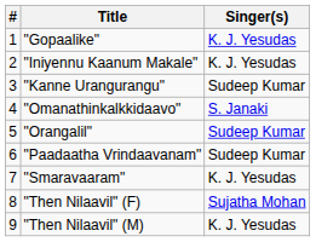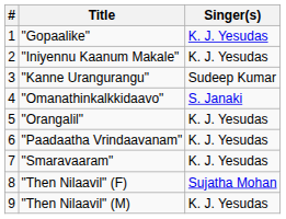"Orangalil" | Singer(s): Sudeep Kumar -> K. J. Yesudas
"Paadaatha Vrindaavanam" | Singer(s): Sudeep Kumar -> K. J. Yesudas
